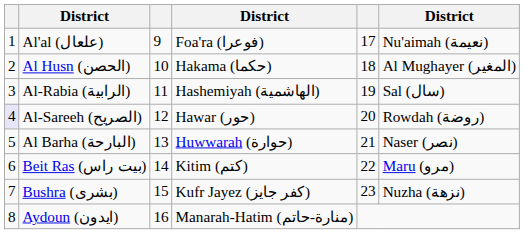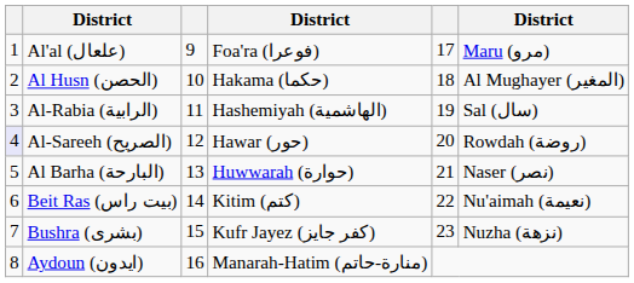Al'al (علعال) | column 6: Nu'aimah (نعيمة) -> Maru (مرو)
Beit Ras (بيت راس) | column 6: Maru (مرو) -> Nu'aimah (نعيمة)
